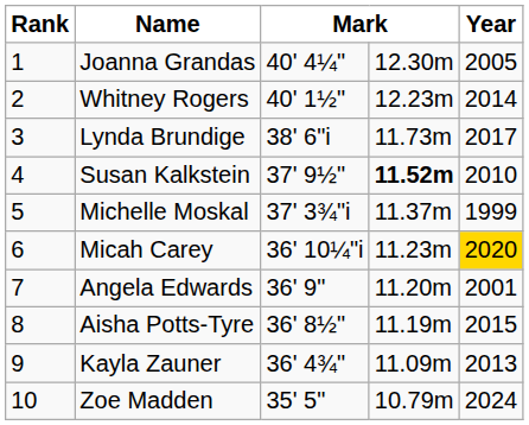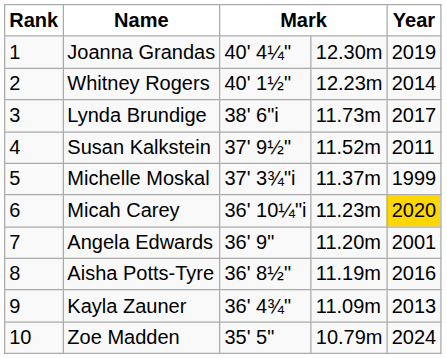Joanna Grandas | Year: 2005 -> 2019
Susan Kalkstein | column 4: bold -> normal
Susan Kalkstein | Year: 2010 -> 2011
Aisha Potts-Tyre | Year: 2015 -> 2016
